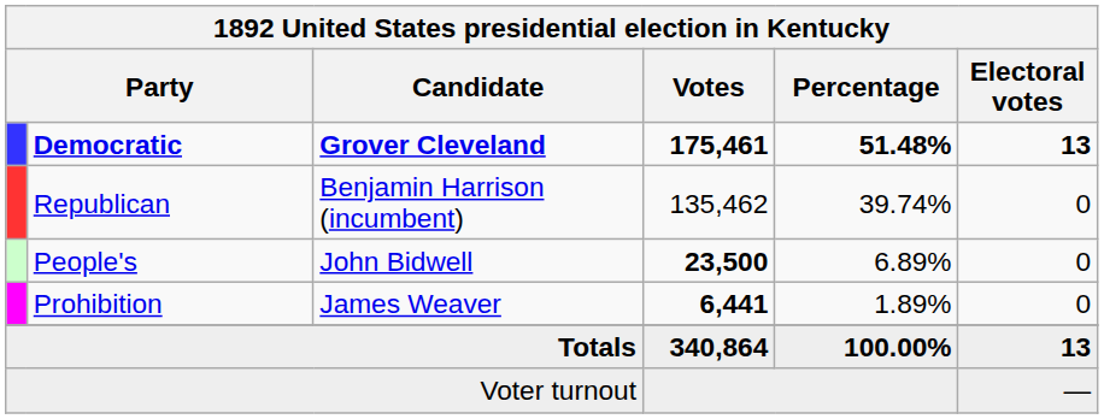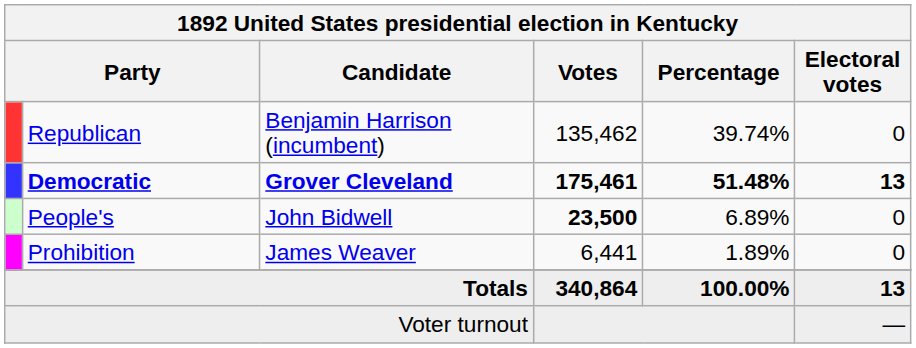rows swapped: Democratic <-> Republican
Prohibition | Votes: bold -> normal
